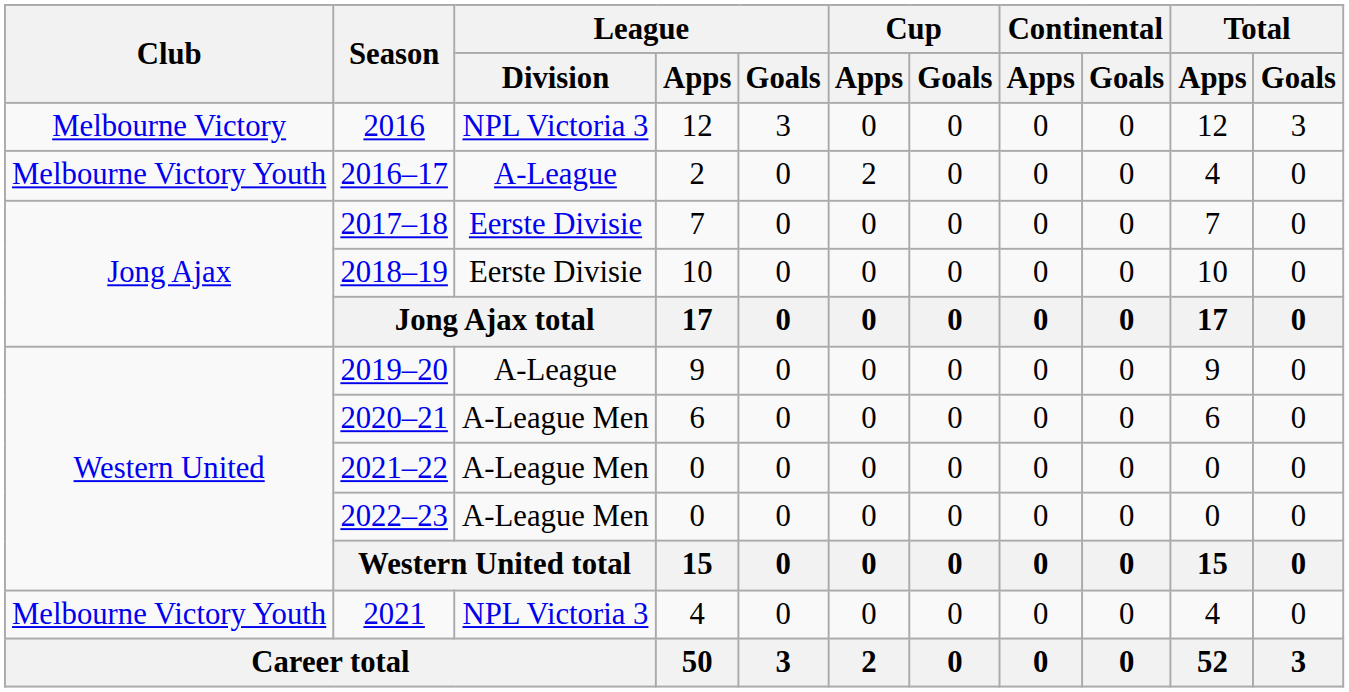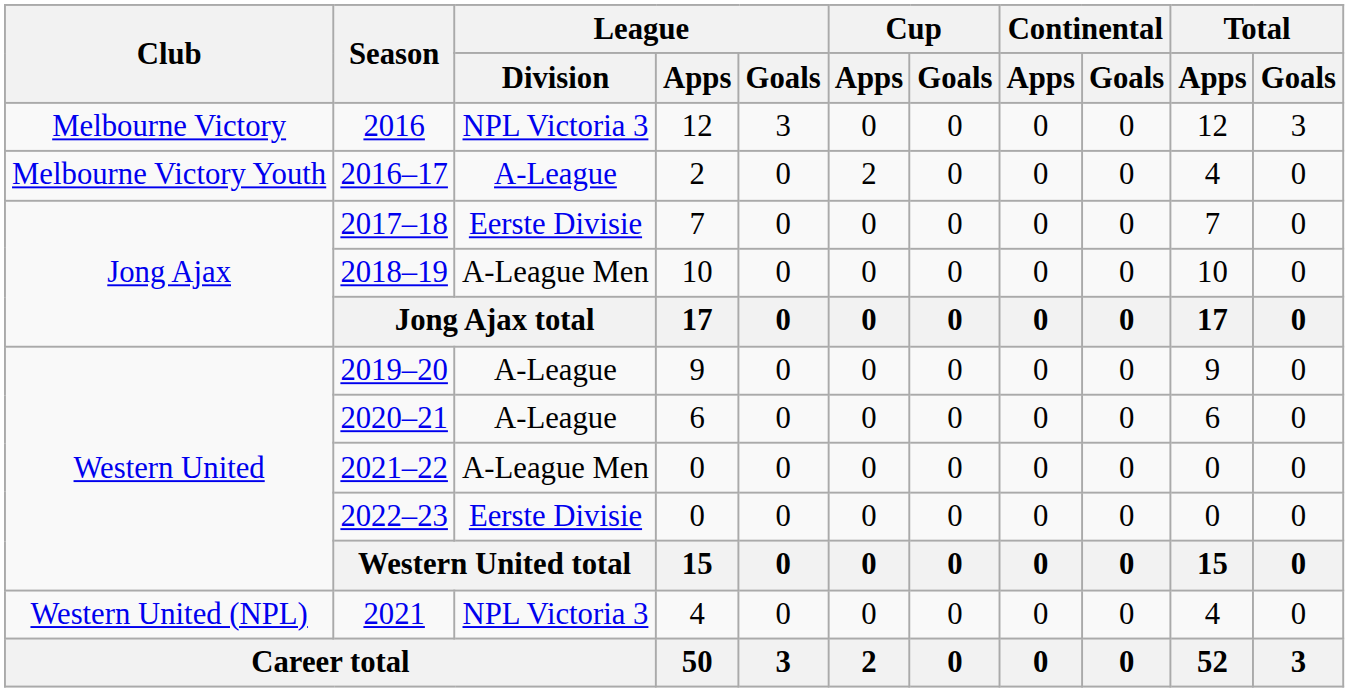2018–19 | League / Division: Eerste Divisie -> A-League Men
2020–21 | League / Division: A-League Men -> A-League
2022–23 | League / Division: A-League Men -> Eerste Divisie
2021 | Club: Melbourne Victory Youth -> Western United (NPL)
